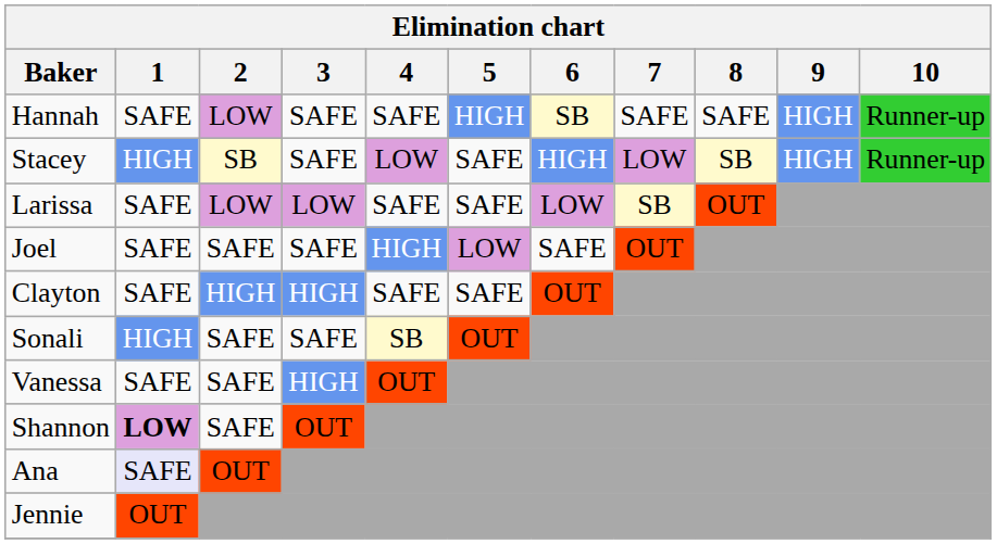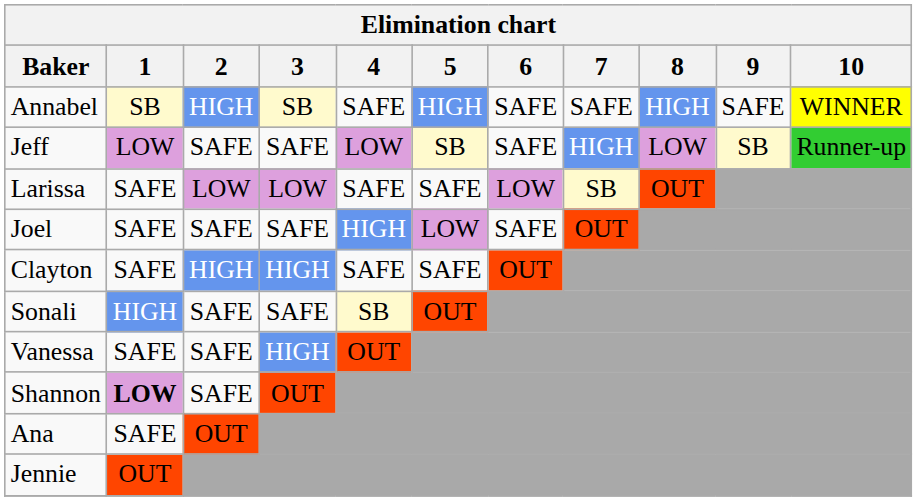+ row: Annabel | SB | HIGH | SB | SAFE | HIGH | SAFE | SAFE | HIGH | SAFE | WINNER
- row: Hannah | SAFE | LOW | SAFE | SAFE | HIGH | SB | SAFE | SAFE | HIGH | Runner-up
+ row: Jeff | LOW | SAFE | SAFE | LOW | SB | SAFE | HIGH | LOW | SB | Runner-up
- row: Stacey | HIGH | SB | SAFE | LOW | SAFE | HIGH | LOW | SB | HIGH | Runner-up
Ana | 1: lavender background -> no background
